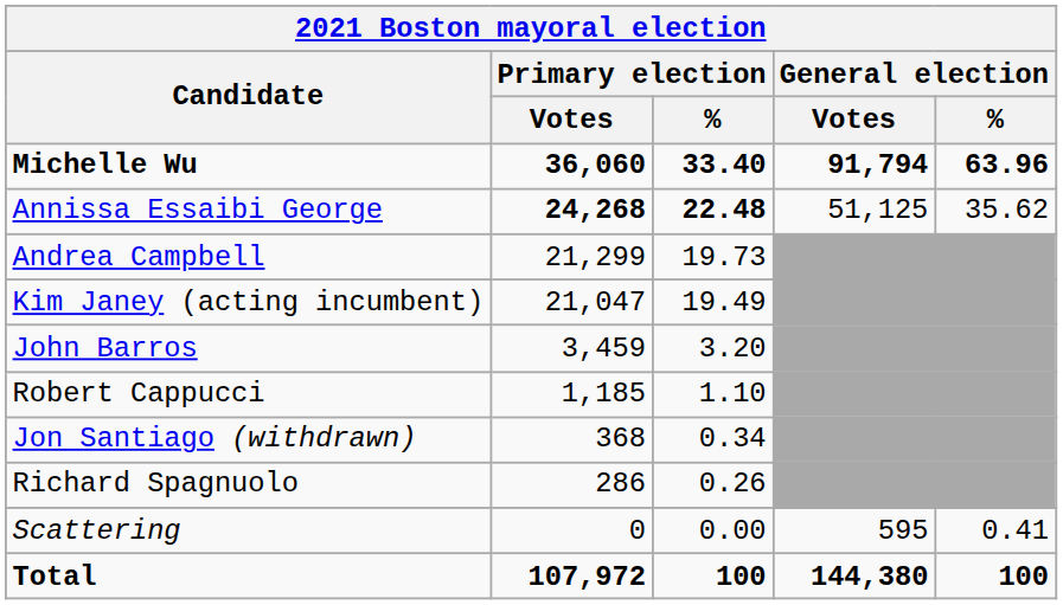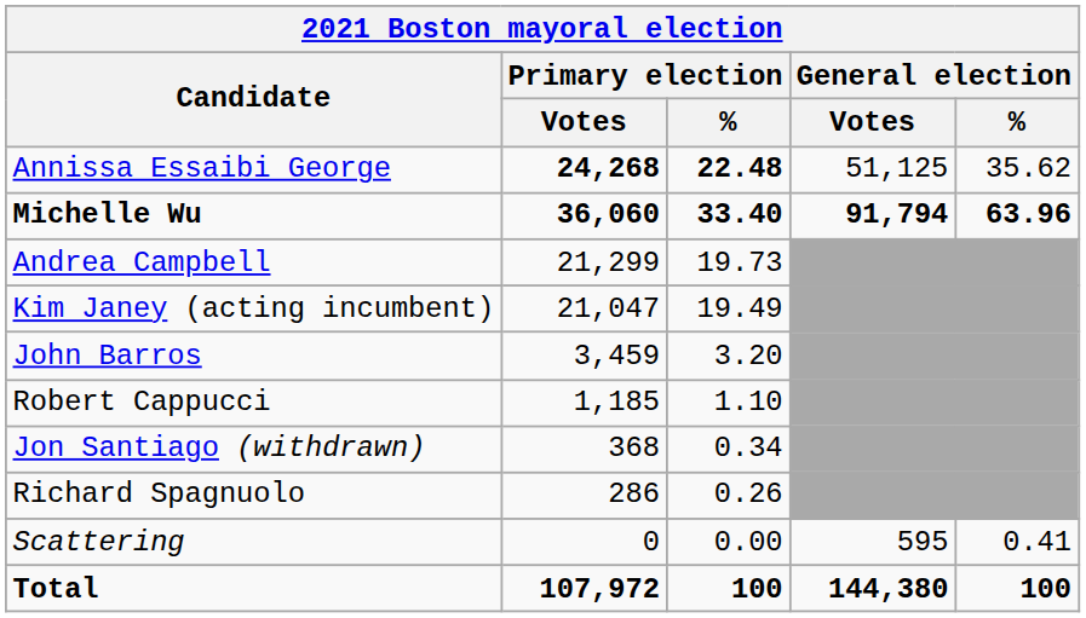rows swapped: Michelle Wu <-> Annissa Essaibi George
